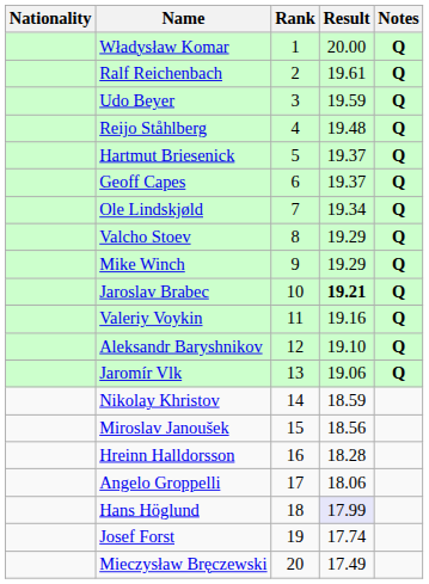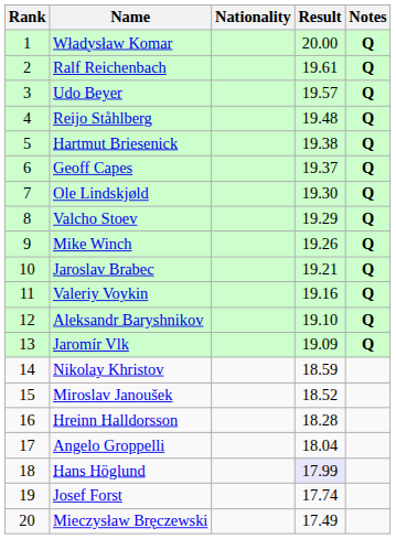columns swapped: Rank <-> Nationality
Udo Beyer | Result: 19.59 -> 19.57
Hartmut Briesenick | Result: 19.37 -> 19.38
Ole Lindskjøld | Result: 19.34 -> 19.30
Mike Winch | Result: 19.29 -> 19.26
Jaroslav Brabec | Result: bold -> normal
Jaromír Vlk | Result: 19.06 -> 19.09
Miroslav Janoušek | Result: 18.56 -> 18.52
Angelo Groppelli | Result: 18.06 -> 18.04
